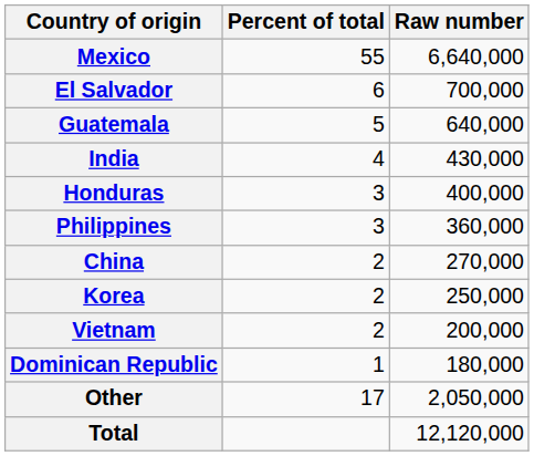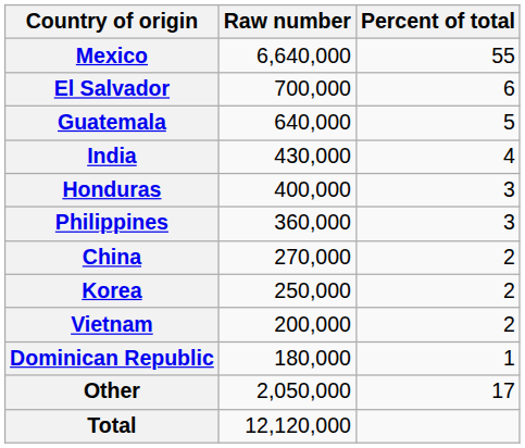columns swapped: Raw number <-> Percent of total
